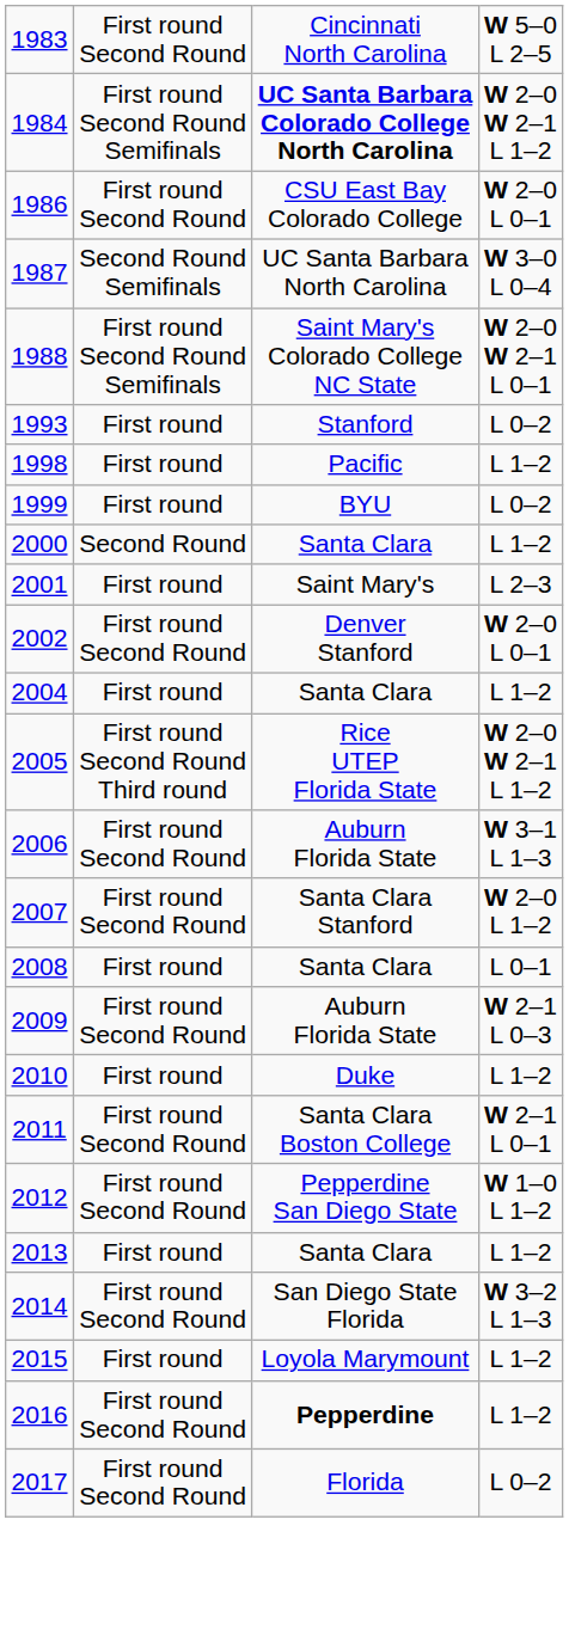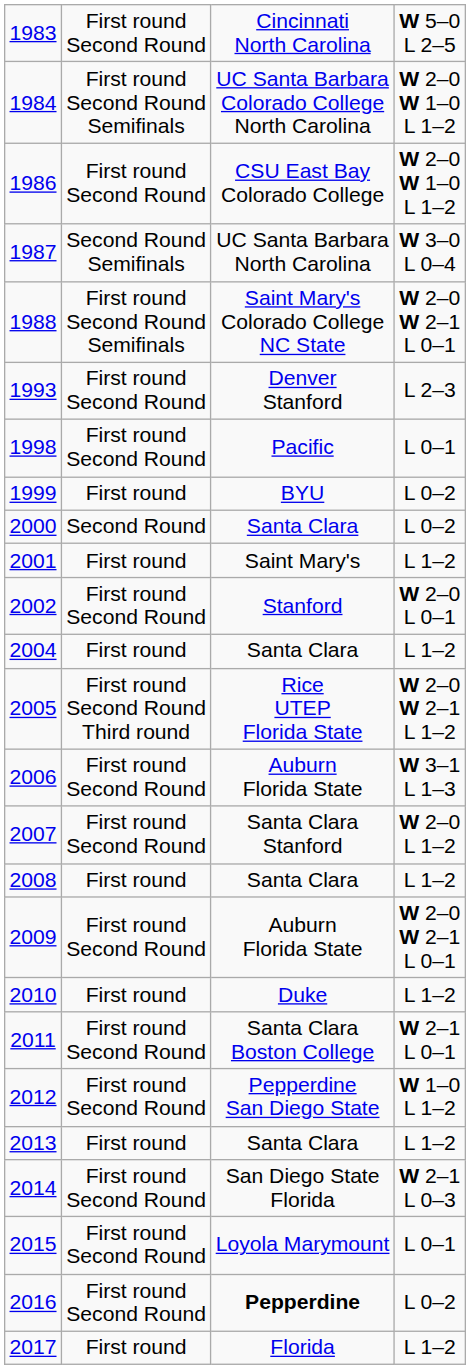1984 | column 3: bold -> normal
1984 | column 4: W 2–0 W 2–1 L 1–2 -> W 2–0 W 1–0 L 1–2
1986 | column 4: W 2–0 L 0–1 -> W 2–0 W 1–0 L 1–2
1993 | column 2: First round -> First round Second Round
1993 | column 3: Stanford -> Denver Stanford
1993 | column 4: L 0–2 -> L 2–3
1998 | column 2: First round -> First round Second Round
1998 | column 4: L 1–2 -> L 0–1
2000 | column 4: L 1–2 -> L 0–2
2001 | column 4: L 2–3 -> L 1–2
2002 | column 3: Denver Stanford -> Stanford
2008 | column 4: L 0–1 -> L 1–2
2009 | column 4: W 2–1 L 0–3 -> W 2–0 W 2–1 L 0–1
2014 | column 4: W 3–2 L 1–3 -> W 2–1 L 0–3
2015 | column 2: First round -> First round Second Round
2015 | column 4: L 1–2 -> L 0–1
2016 | column 4: L 1–2 -> L 0–2
2017 | column 2: First round Second Round -> First round
2017 | column 4: L 0–2 -> L 1–2
